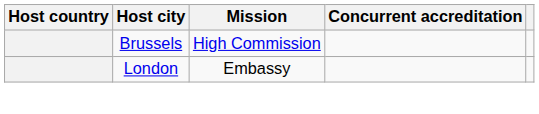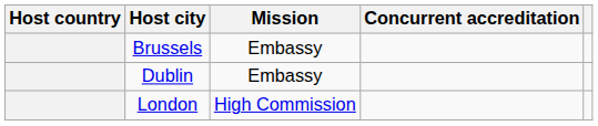Brussels | Mission: High Commission -> Embassy
+ row: Dublin | Embassy
London | Mission: Embassy -> High Commission
